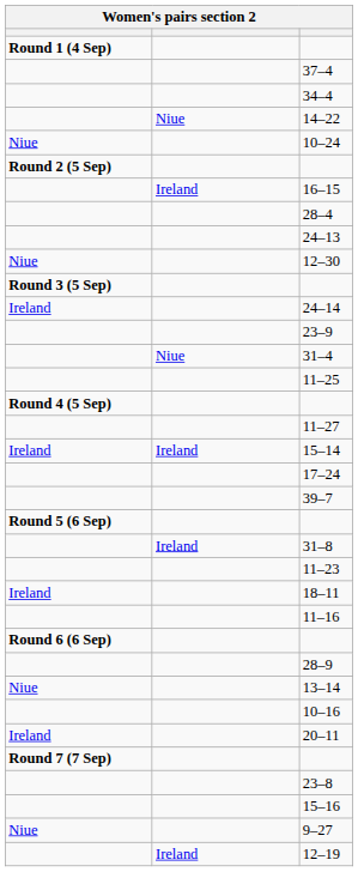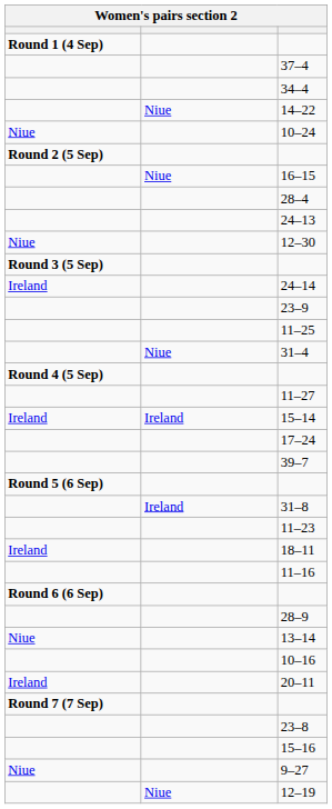16–15 | column 2: Ireland -> Niue
rows swapped: 31–4 <-> 11–25
12–19 | column 2: Ireland -> Niue
